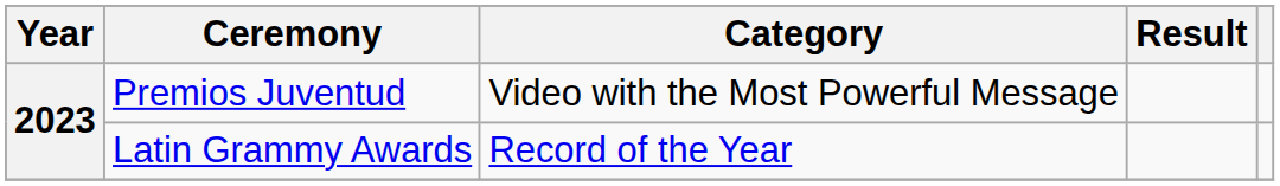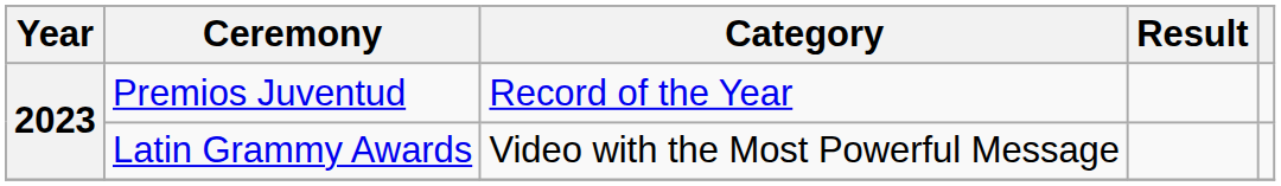Premios Juventud | Category: Video with the Most Powerful Message -> Record of the Year
Latin Grammy Awards | Category: Record of the Year -> Video with the Most Powerful Message
